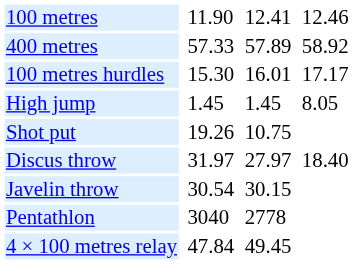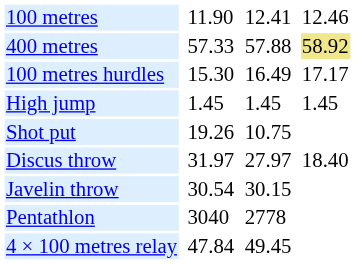400 metres | column 5: 57.89 -> 57.88
400 metres | column 7: no background -> khaki background
100 metres hurdles | column 5: 16.01 -> 16.49
High jump | column 7: 8.05 -> 1.45
